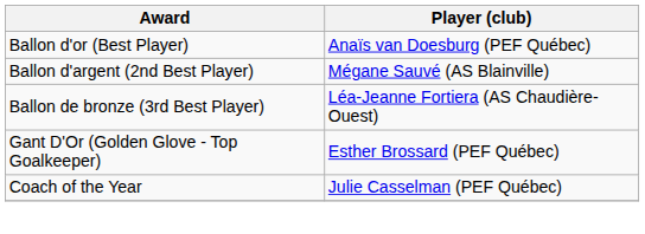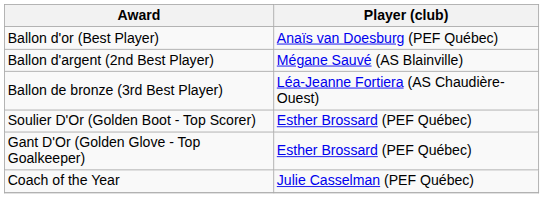+ row: Soulier D'Or (Golden Boot - Top Scorer) | Esther Brossard (PEF Québec)
